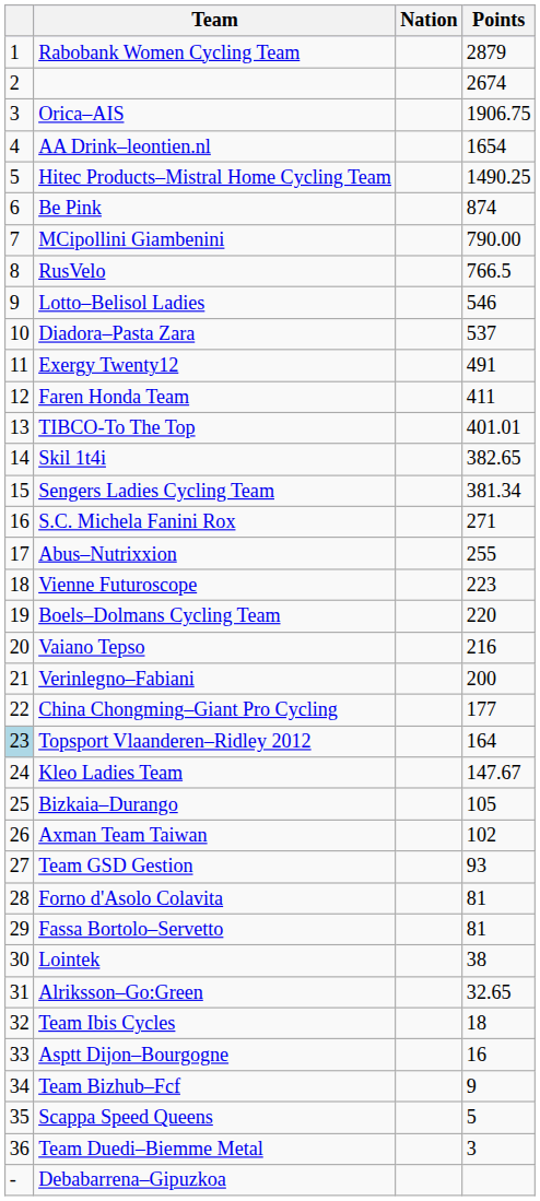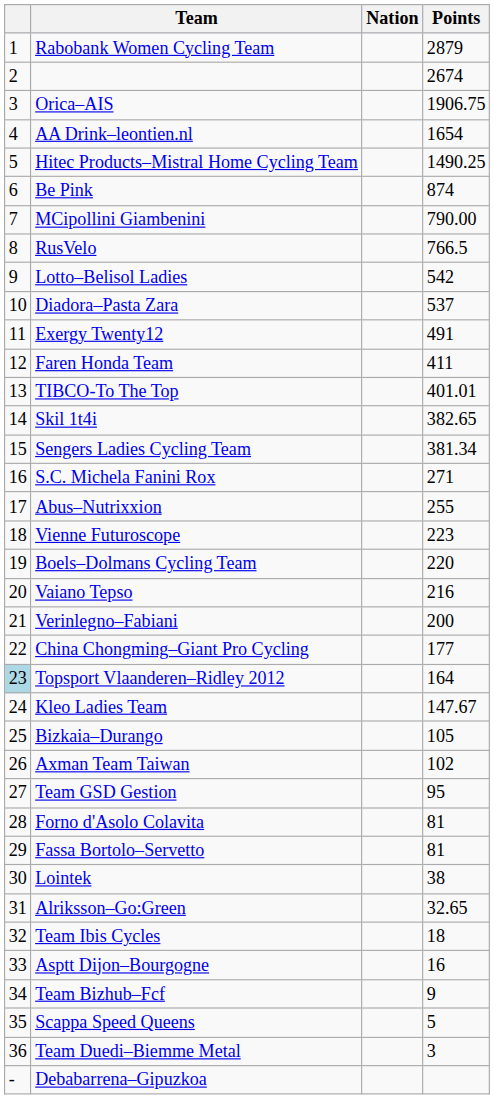Lotto–Belisol Ladies | Points: 546 -> 542
Team GSD Gestion | Points: 93 -> 95
